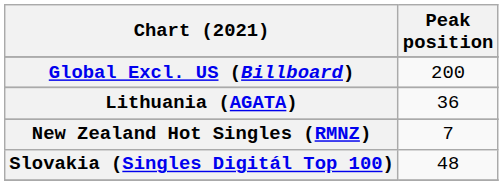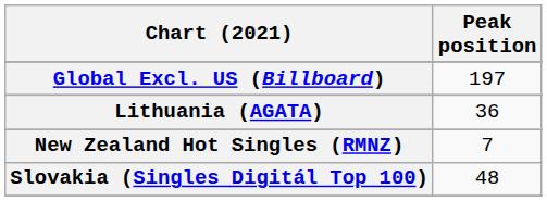Global Excl. US (Billboard) | Peak position: 200 -> 197
